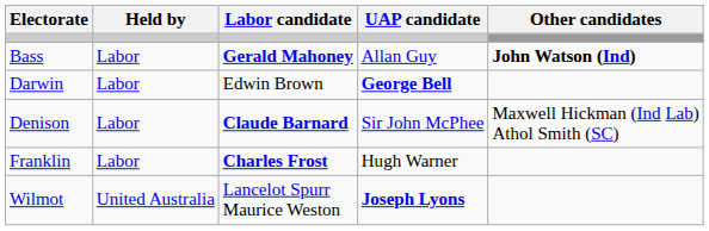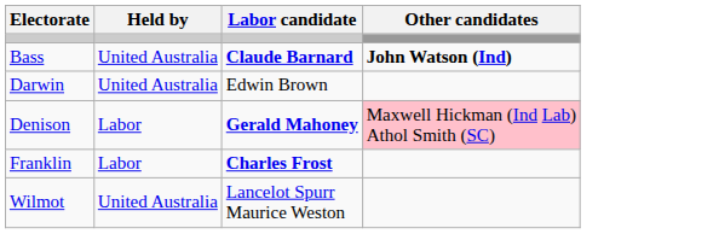- column: UAP candidate | Allan Guy | George Bell | Sir John McPhee | Hugh Warner | Joseph Lyons
Bass | Held by: Labor -> United Australia
Bass | Labor candidate: Gerald Mahoney -> Claude Barnard
Darwin | Held by: Labor -> United Australia
Denison | Labor candidate: Claude Barnard -> Gerald Mahoney
Denison | Other candidates: no background -> pink background
